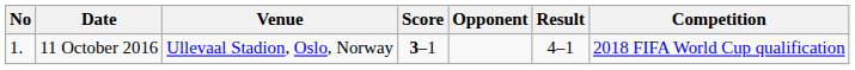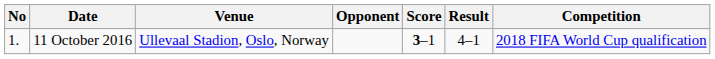columns swapped: Opponent <-> Score
